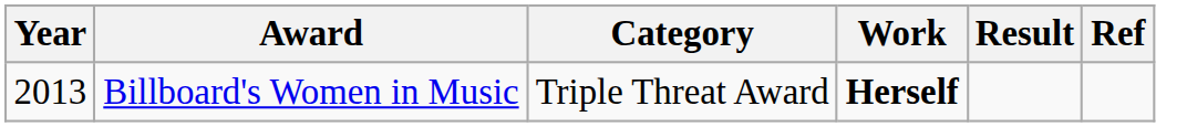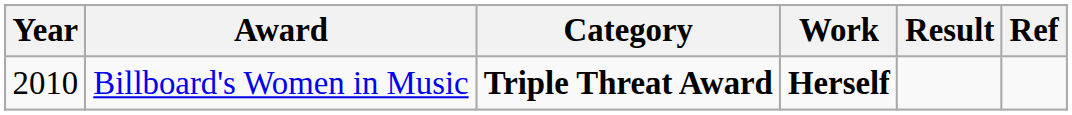Billboard's Women in Music | Year: 2013 -> 2010
Billboard's Women in Music | Category: normal -> bold
